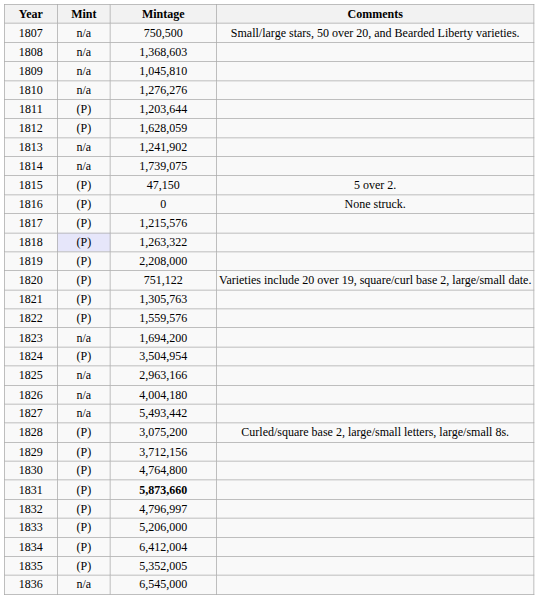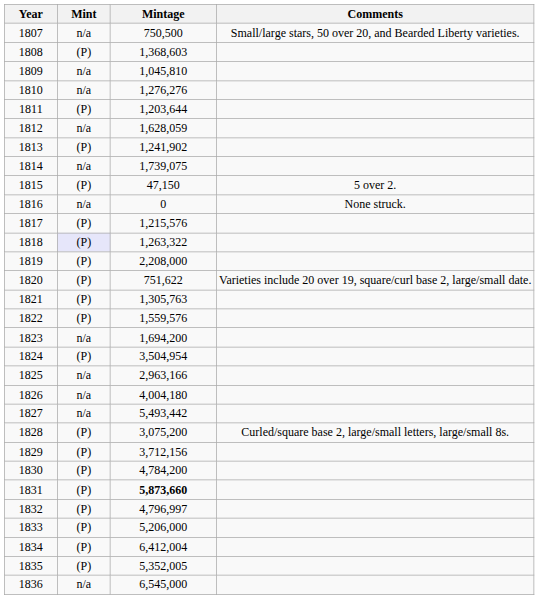1808 | Mint: n/a -> (P)
1812 | Mint: (P) -> n/a
1813 | Mint: n/a -> (P)
1816 | Mint: (P) -> n/a
1820 | Mintage: 751,122 -> 751,622
1830 | Mintage: 4,764,800 -> 4,784,200
